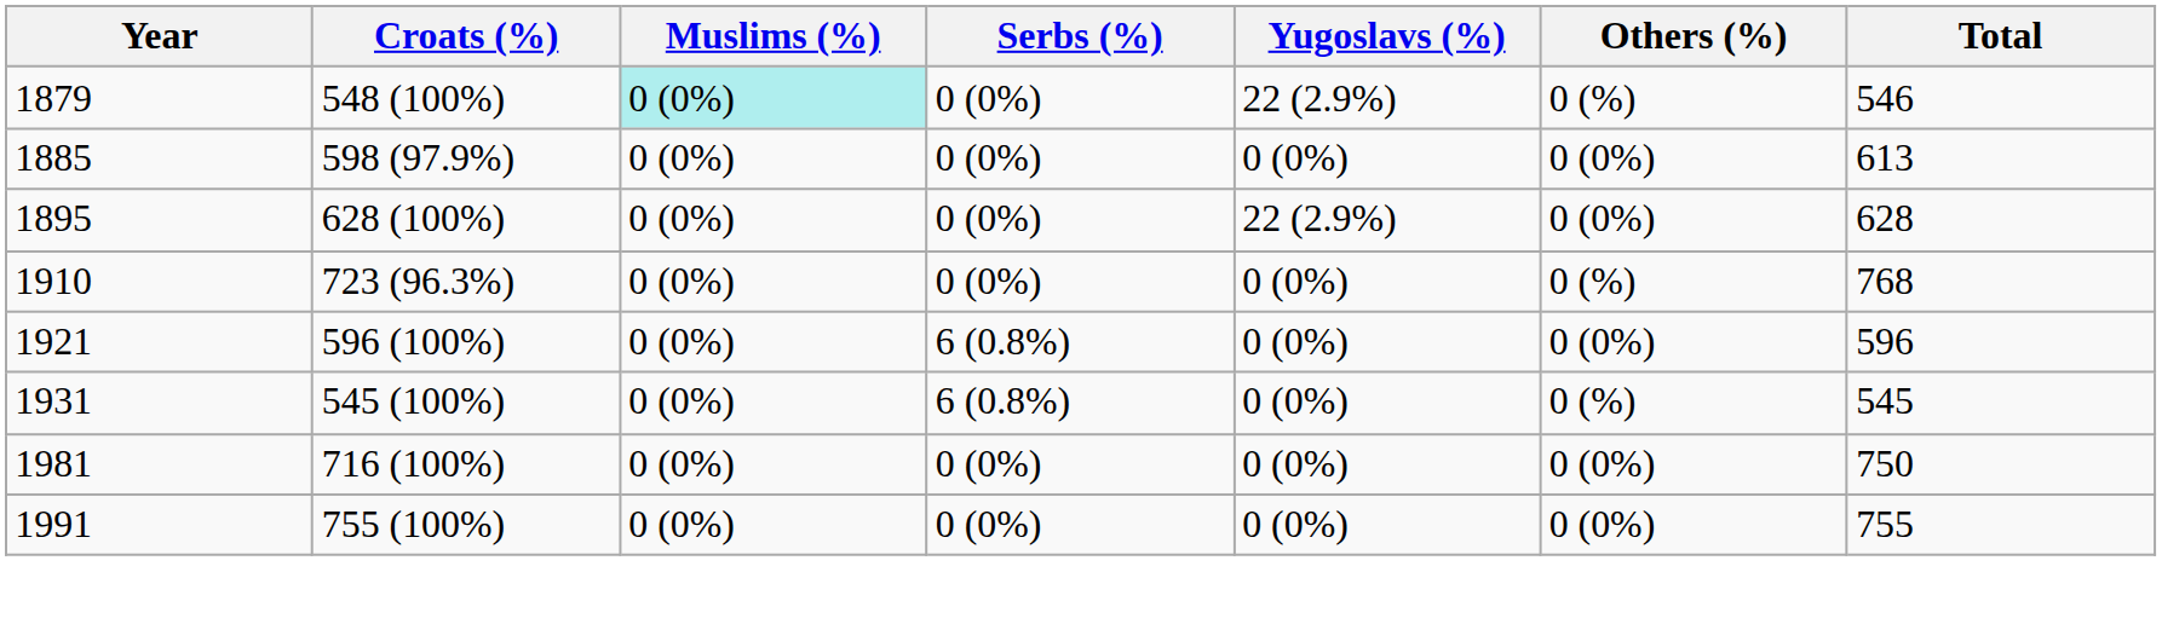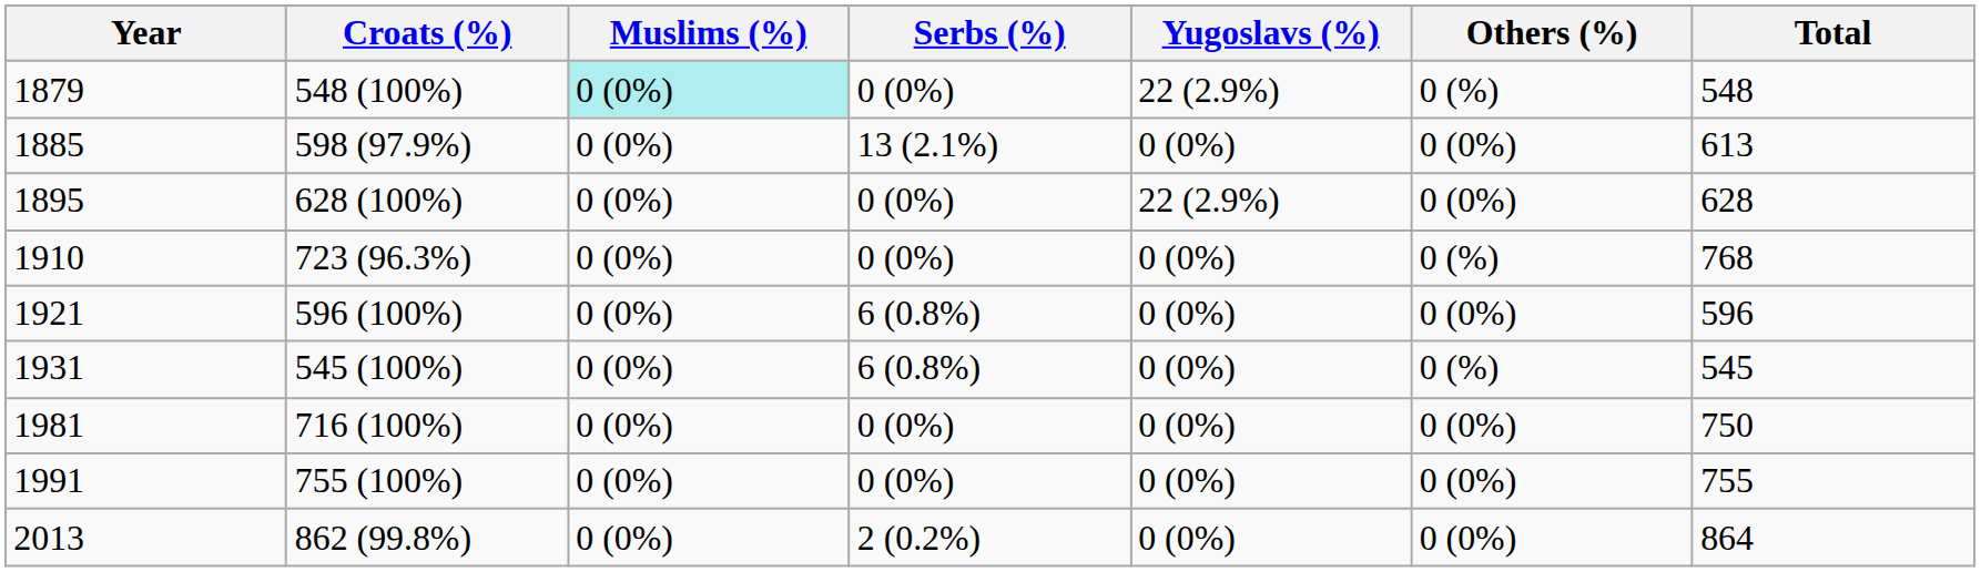1879 | Total: 546 -> 548
1885 | Serbs (%): 0 (0%) -> 13 (2.1%)
+ row: 2013 | 862 (99.8%) | 0 (0%) | 2 (0.2%) | 0 (0%) | 0 (0%) | 864
